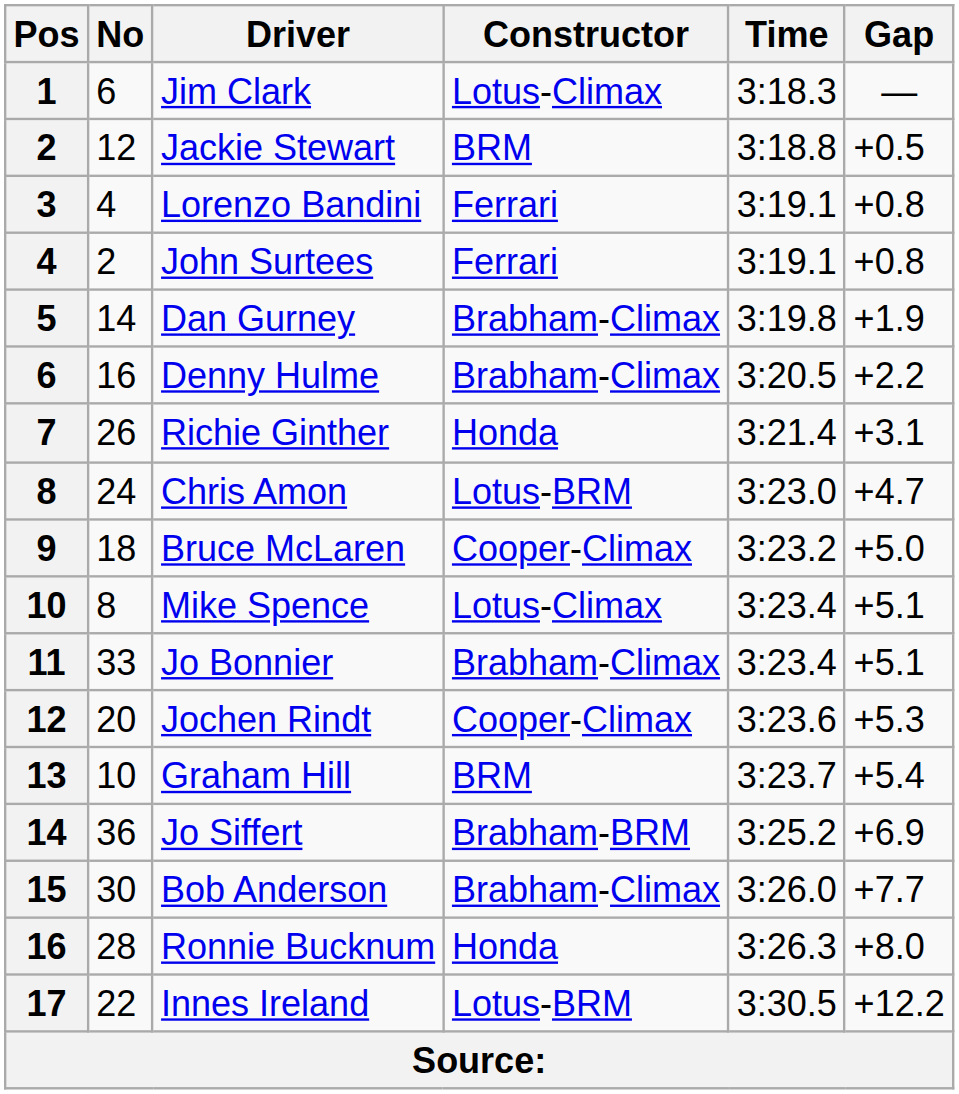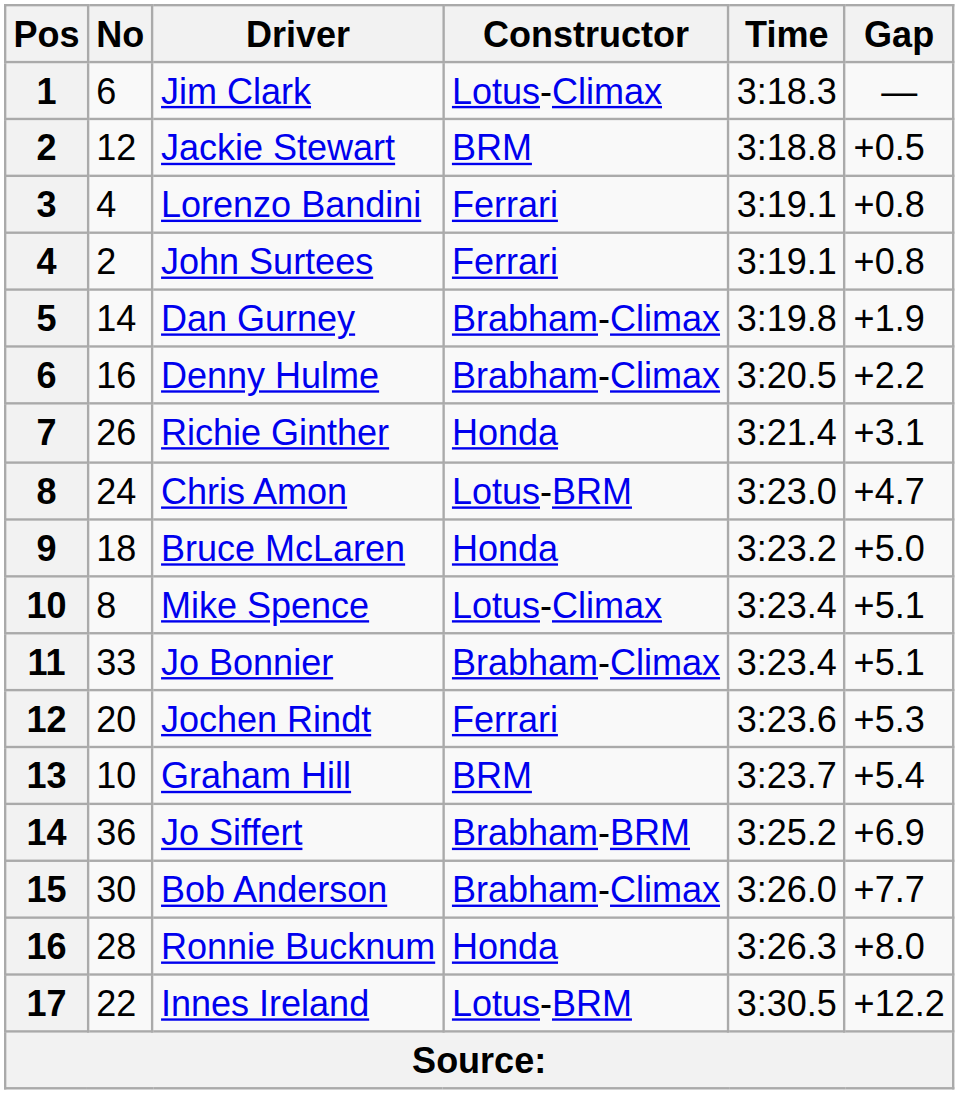Bruce McLaren | Constructor: Cooper-Climax -> Honda
Jochen Rindt | Constructor: Cooper-Climax -> Ferrari
